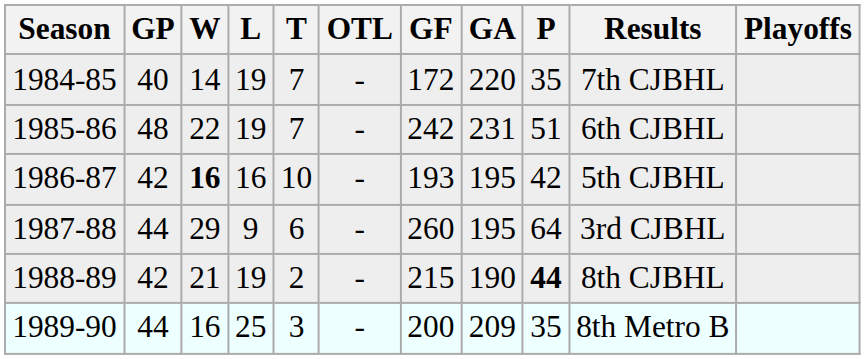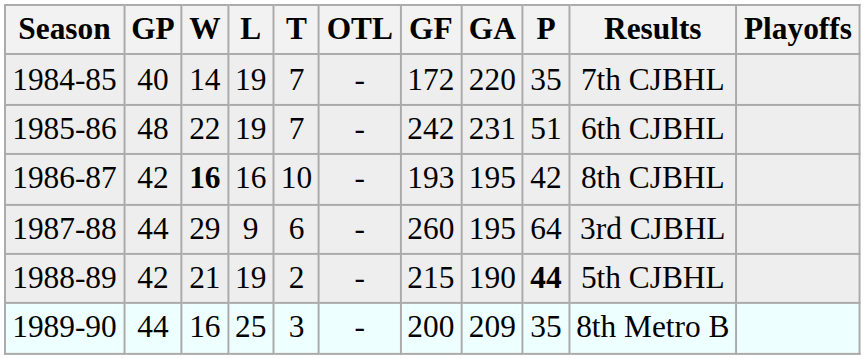1986-87 | Results: 5th CJBHL -> 8th CJBHL
1988-89 | Results: 8th CJBHL -> 5th CJBHL
